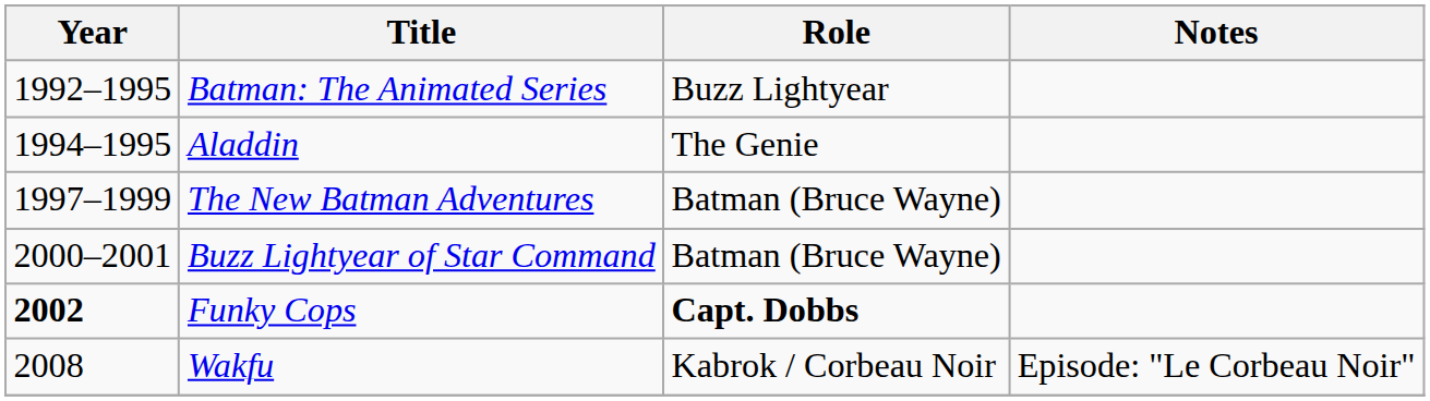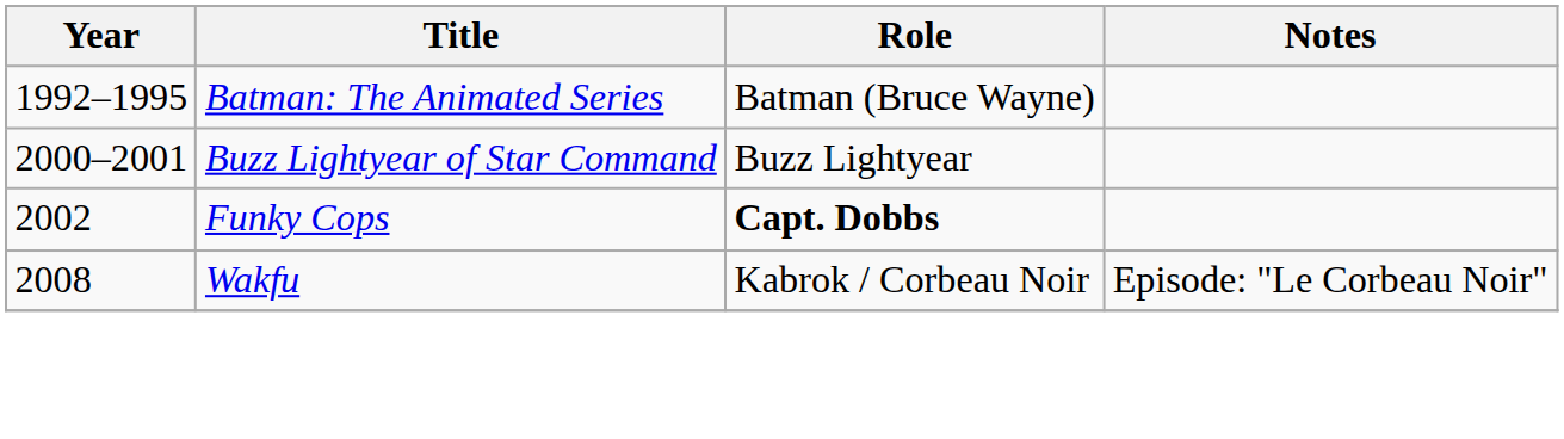Batman: The Animated Series | Role: Buzz Lightyear -> Batman (Bruce Wayne)
- row: 1994–1995 | Aladdin | The Genie
- row: 1997–1999 | The New Batman Adventures | Batman (Bruce Wayne)
Buzz Lightyear of Star Command | Role: Batman (Bruce Wayne) -> Buzz Lightyear
Funky Cops | Year: bold -> normal
